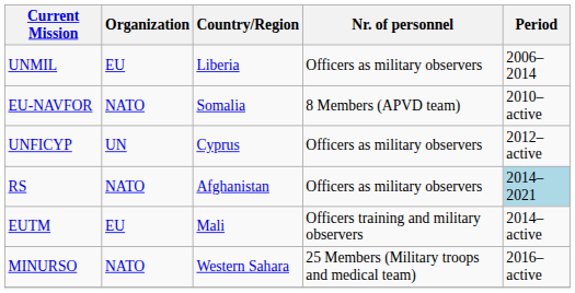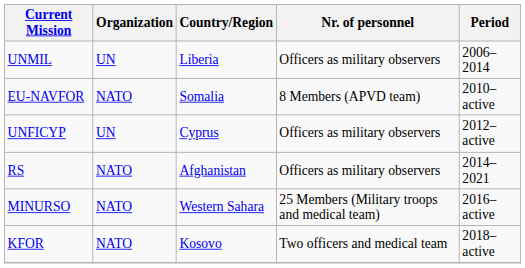UNMIL | Organization: EU -> UN
RS | Period: lightblue background -> no background
- row: EUTM | EU | Mali | Officers training and military observers | 2014–active
+ row: KFOR | NATO | Kosovo | Two officers and medical team | 2018–active
